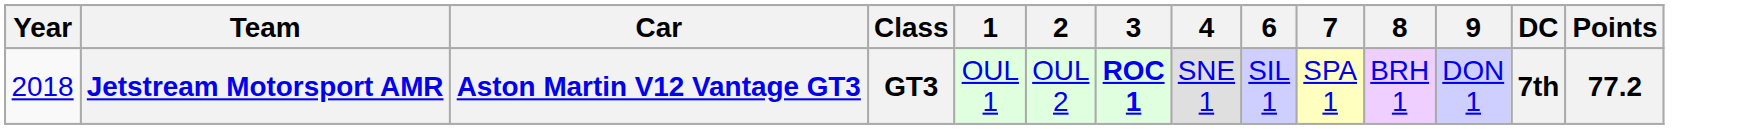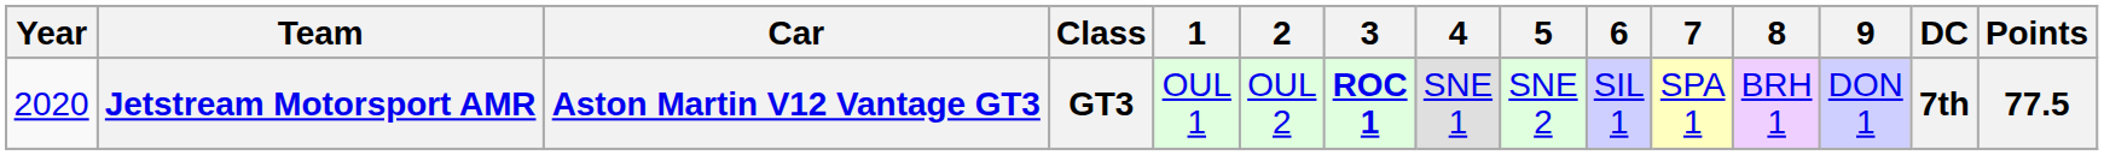+ column: 5 | SNE 2
Jetstream Motorsport AMR | Year: 2018 -> 2020
Jetstream Motorsport AMR | Points: 77.2 -> 77.5
